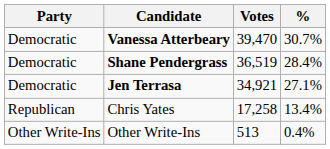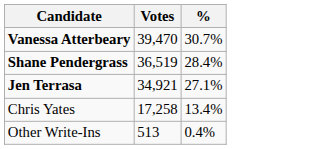- column: Party | Democratic | Democratic | Democratic | Republican | Other Write-Ins
